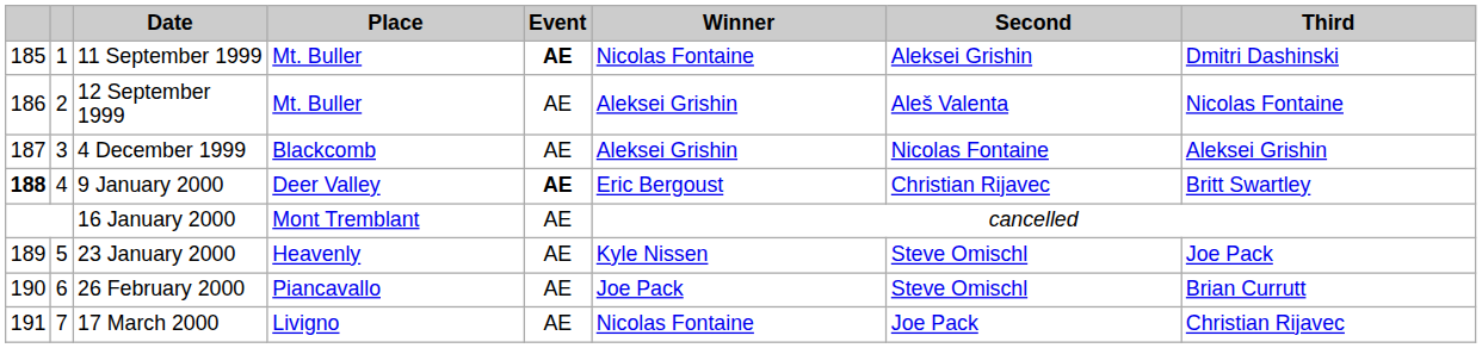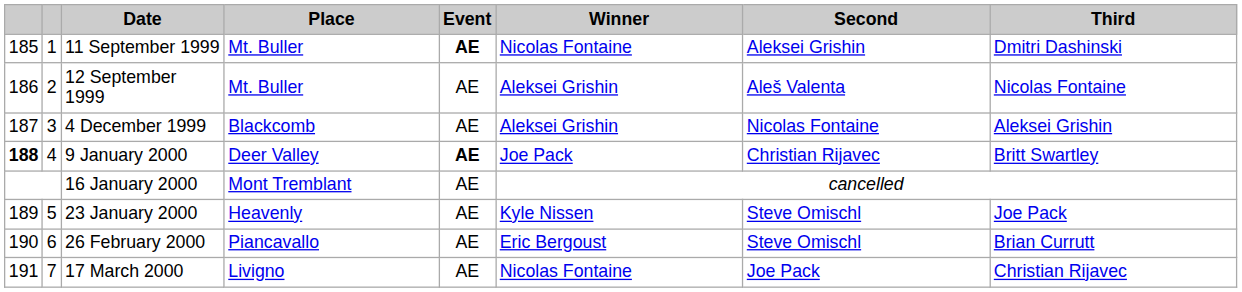9 January 2000 | Winner: Eric Bergoust -> Joe Pack
26 February 2000 | Winner: Joe Pack -> Eric Bergoust
